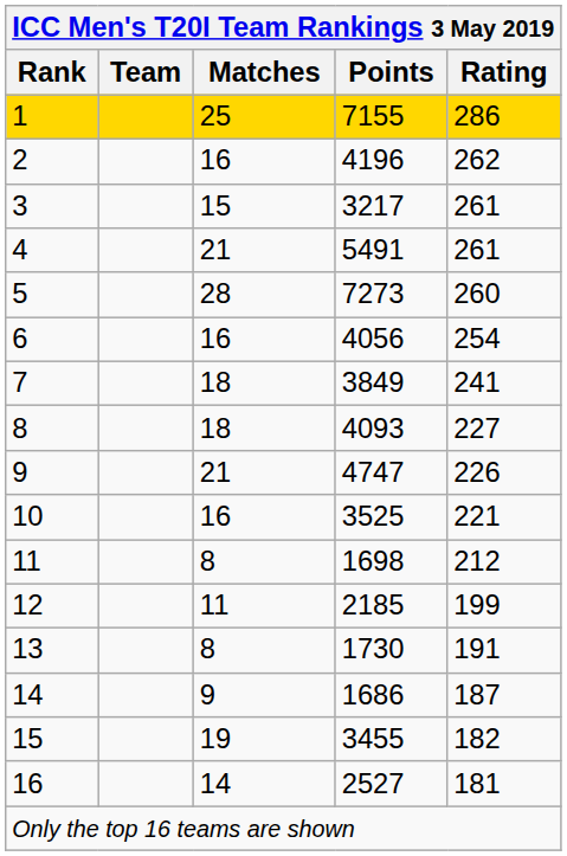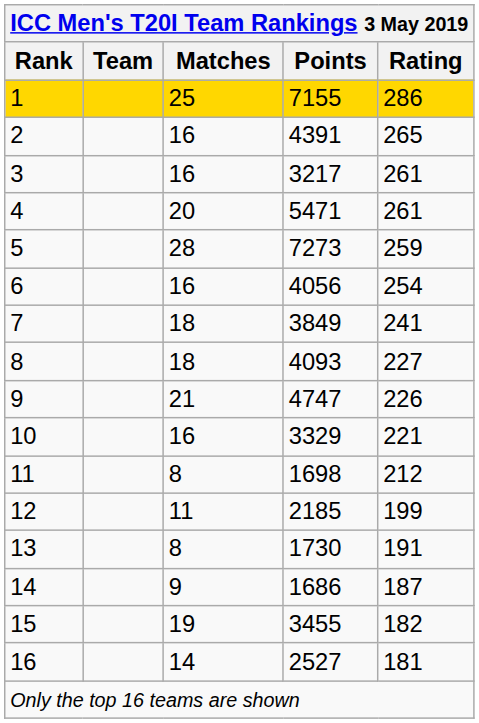2 | Points: 4196 -> 4391
2 | Rating: 262 -> 265
3 | Matches: 15 -> 16
4 | Matches: 21 -> 20
4 | Points: 5491 -> 5471
5 | Rating: 260 -> 259
10 | Points: 3525 -> 3329
